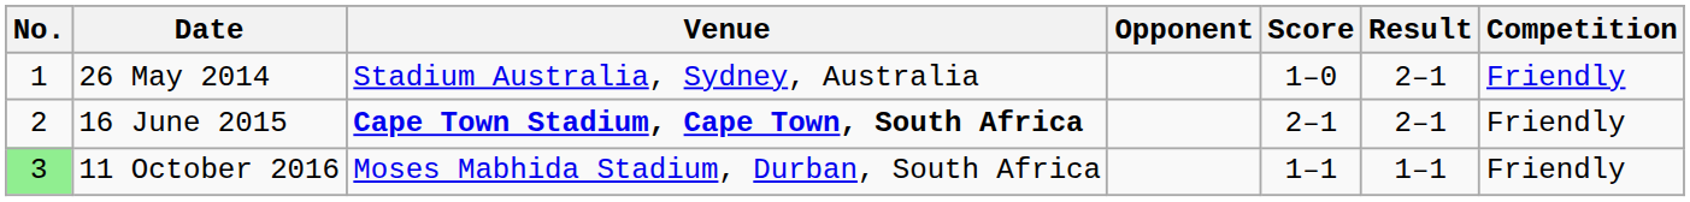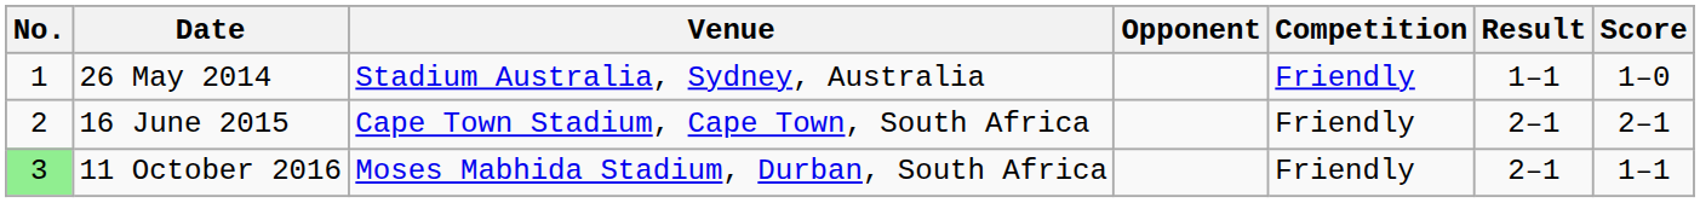columns swapped: Score <-> Competition
26 May 2014 | Result: 2–1 -> 1–1
16 June 2015 | Venue: bold -> normal
11 October 2016 | Result: 1–1 -> 2–1
